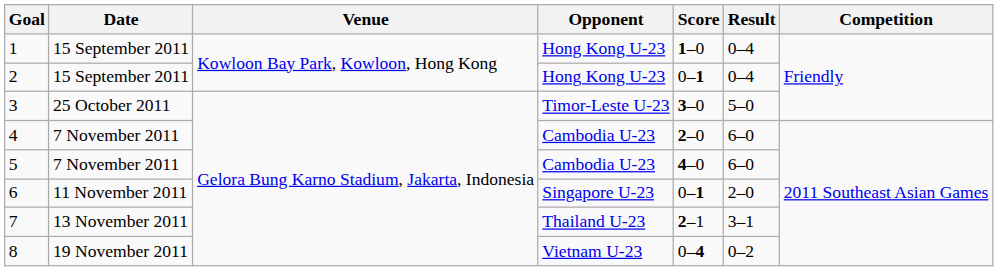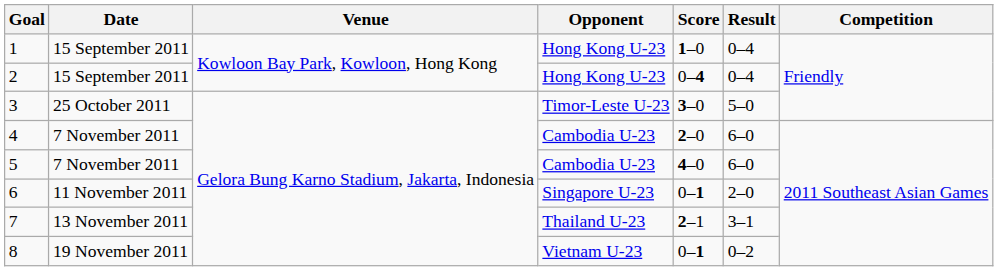2 | Score: 0–1 -> 0–4
8 | Score: 0–4 -> 0–1
